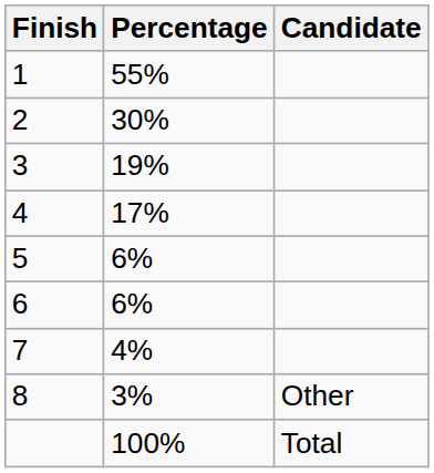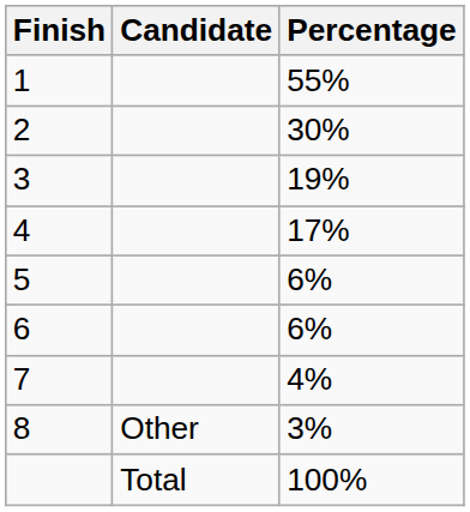columns swapped: Candidate <-> Percentage
